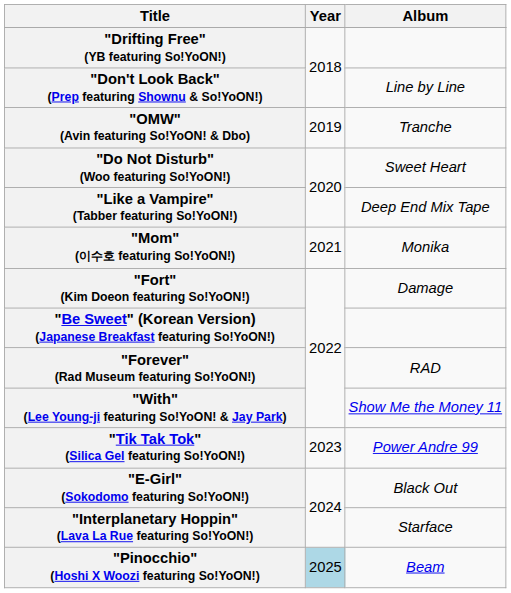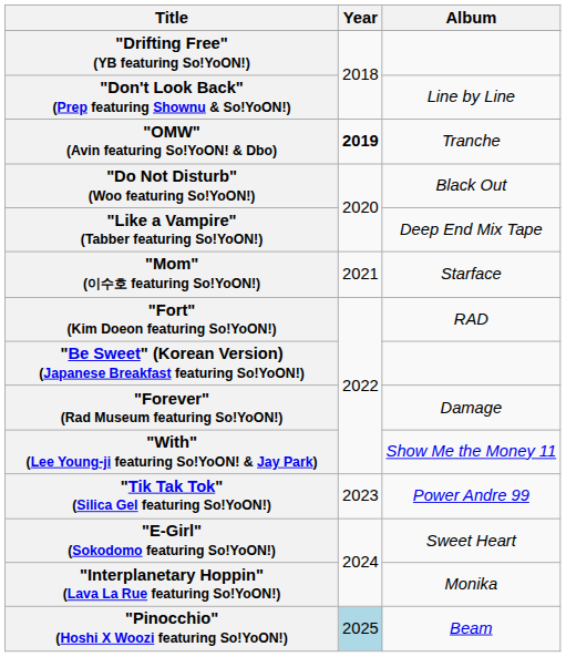"OMW" (Avin featuring So!YoON! & Dbo) | Year: normal -> bold
"Do Not Disturb" (Woo featuring So!YoON!) | Album: Sweet Heart -> Black Out
"Mom" (이수호 featuring So!YoON!) | Album: Monika -> Starface
"Fort" (Kim Doeon featuring So!YoON!) | Album: Damage -> RAD
"Forever" (Rad Museum featuring So!YoON!) | Album: RAD -> Damage
"E-Girl" (Sokodomo featuring So!YoON!) | Album: Black Out -> Sweet Heart
"Interplanetary Hoppin" (Lava La Rue featuring So!YoON!) | Album: Starface -> Monika
